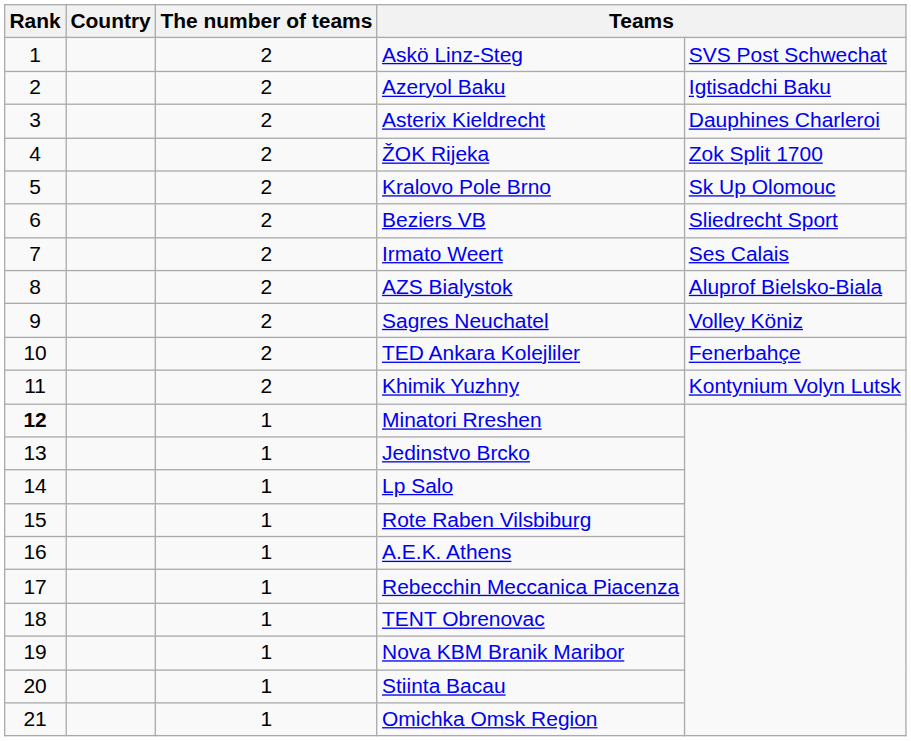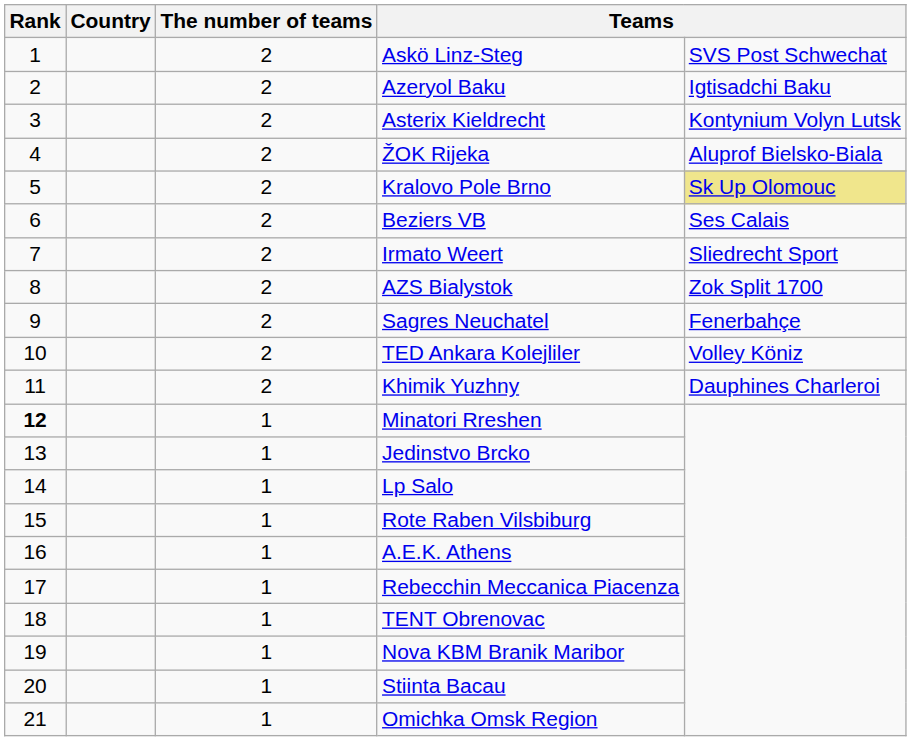Asterix Kieldrecht | column 5: Dauphines Charleroi -> Kontynium Volyn Lutsk
ŽOK Rijeka | column 5: Zok Split 1700 -> Aluprof Bielsko-Biala
Kralovo Pole Brno | column 5: no background -> khaki background
Beziers VB | column 5: Sliedrecht Sport -> Ses Calais
Irmato Weert | column 5: Ses Calais -> Sliedrecht Sport
AZS Bialystok | column 5: Aluprof Bielsko-Biala -> Zok Split 1700
Sagres Neuchatel | column 5: Volley Köniz -> Fenerbahçe
TED Ankara Kolejliler | column 5: Fenerbahçe -> Volley Köniz
Khimik Yuzhny | column 5: Kontynium Volyn Lutsk -> Dauphines Charleroi
